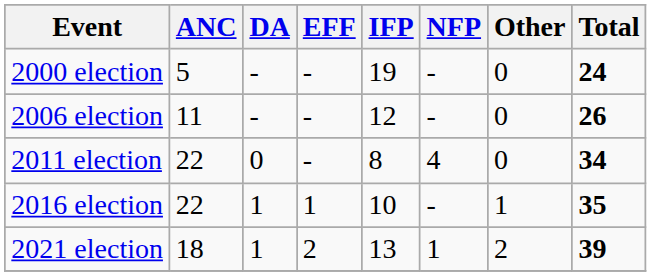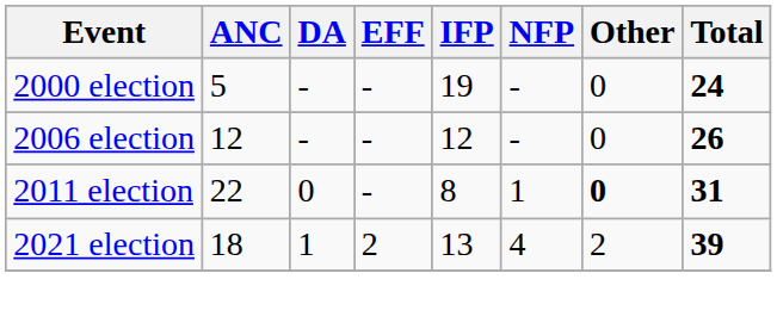2006 election | ANC: 11 -> 12
2011 election | NFP: 4 -> 1
2011 election | Other: normal -> bold
2011 election | Total: 34 -> 31
- row: 2016 election | 22 | 1 | 1 | 10 | - | 1 | 35
2021 election | NFP: 1 -> 4
